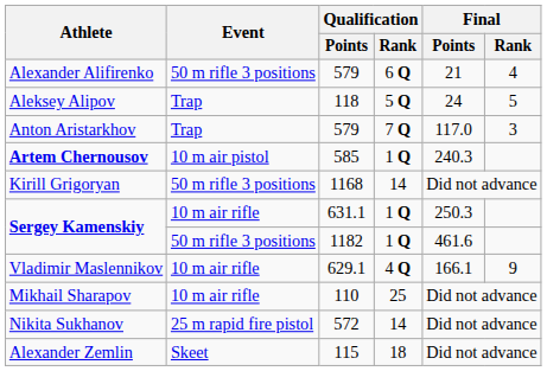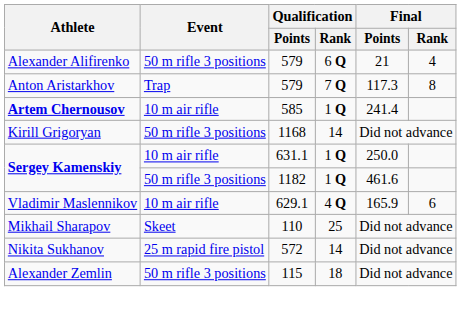- row: Aleksey Alipov | Trap | 118 | 5 Q | 24 | 5
Anton Aristarkhov | Final / Points: 117.0 -> 117.3
Anton Aristarkhov | Final / Rank: 3 -> 8
Artem Chernousov | Event: 10 m air pistol -> 10 m air rifle
Artem Chernousov | Final / Points: 240.3 -> 241.4
Sergey Kamenskiy / 631.1 | Final / Points: 250.3 -> 250.0
Vladimir Maslennikov | Final / Points: 166.1 -> 165.9
Vladimir Maslennikov | Final / Rank: 9 -> 6
Mikhail Sharapov | Event: 10 m air rifle -> Skeet
Alexander Zemlin | Event: Skeet -> 50 m rifle 3 positions
